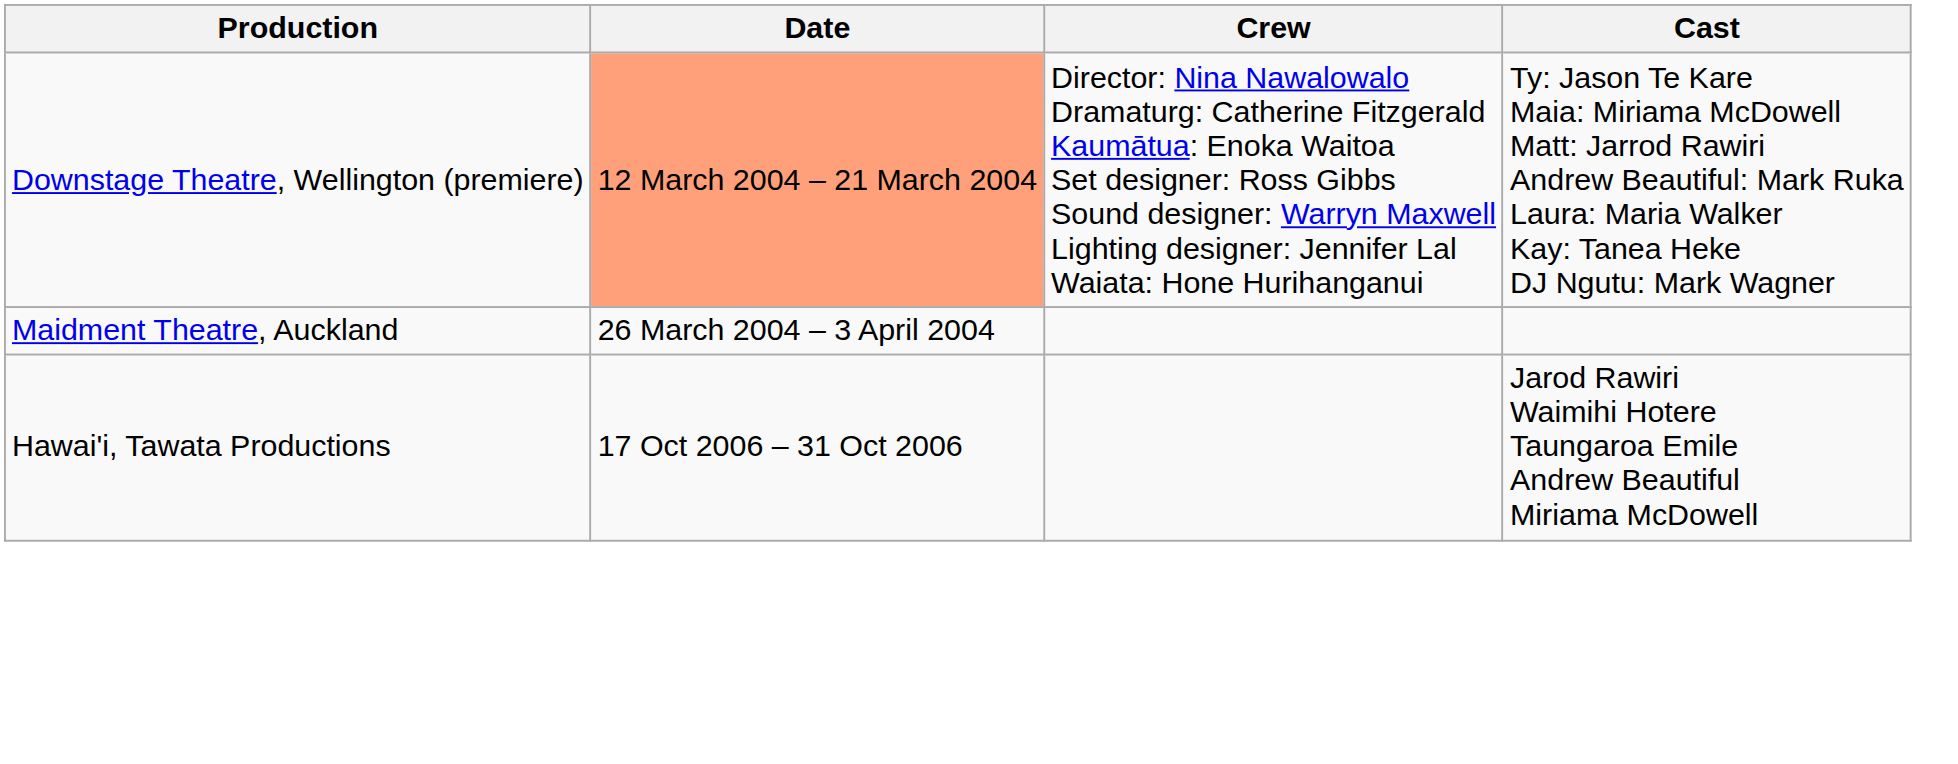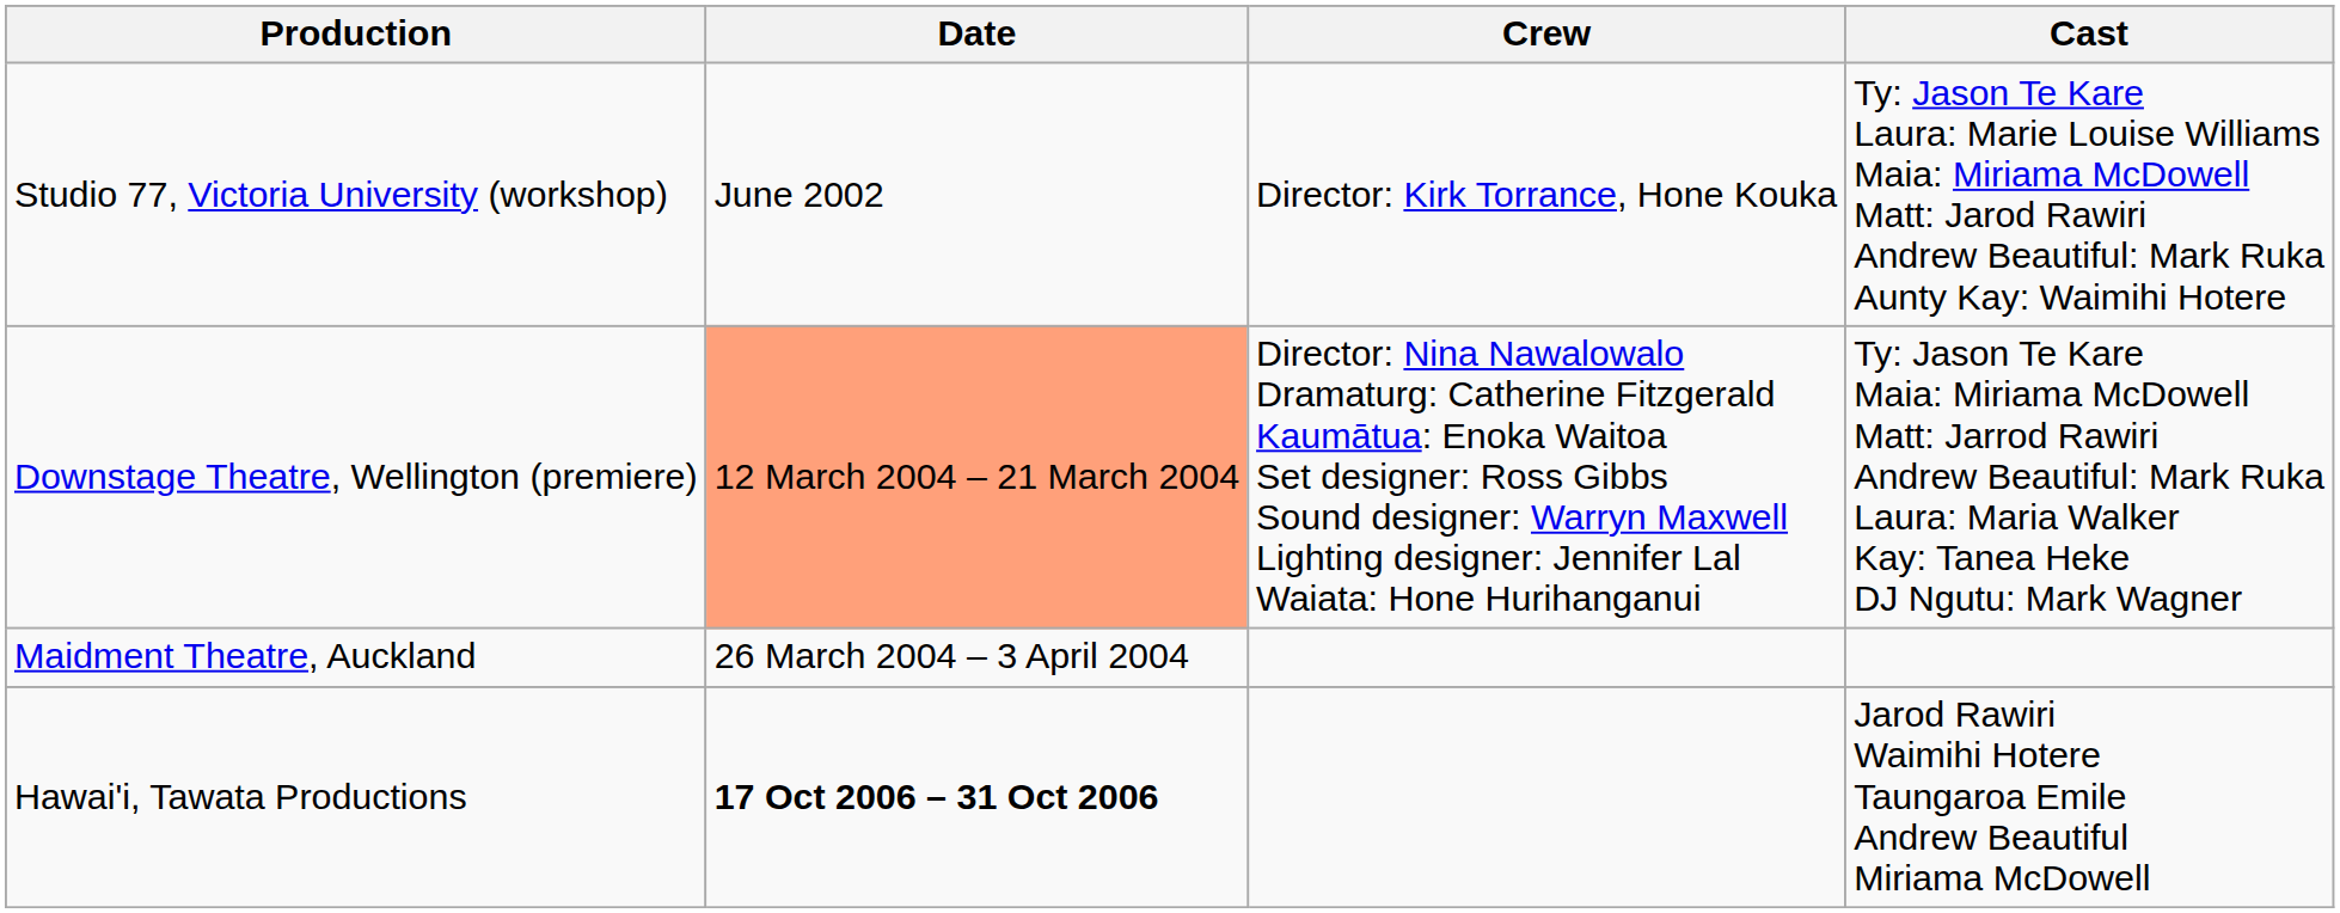+ row: Studio 77, Victoria University (workshop) | June 2002 | Director: Kirk Torrance, Hone Kouka | Ty: Jason Te Kare Laura: Marie Louise Williams Maia: Miriama McDowell Matt: Jarod Rawiri Andrew Beautiful: Mark Ruka Aunty Kay: Waimihi Hotere
Hawai'i, Tawata Productions | Date: normal -> bold
